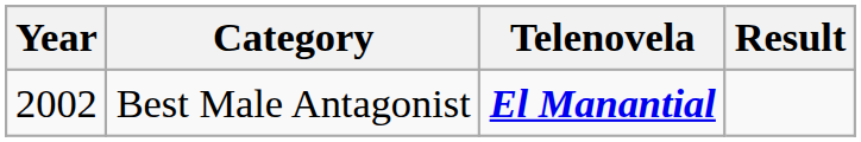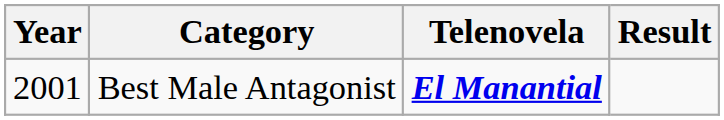Best Male Antagonist | Year: 2002 -> 2001
